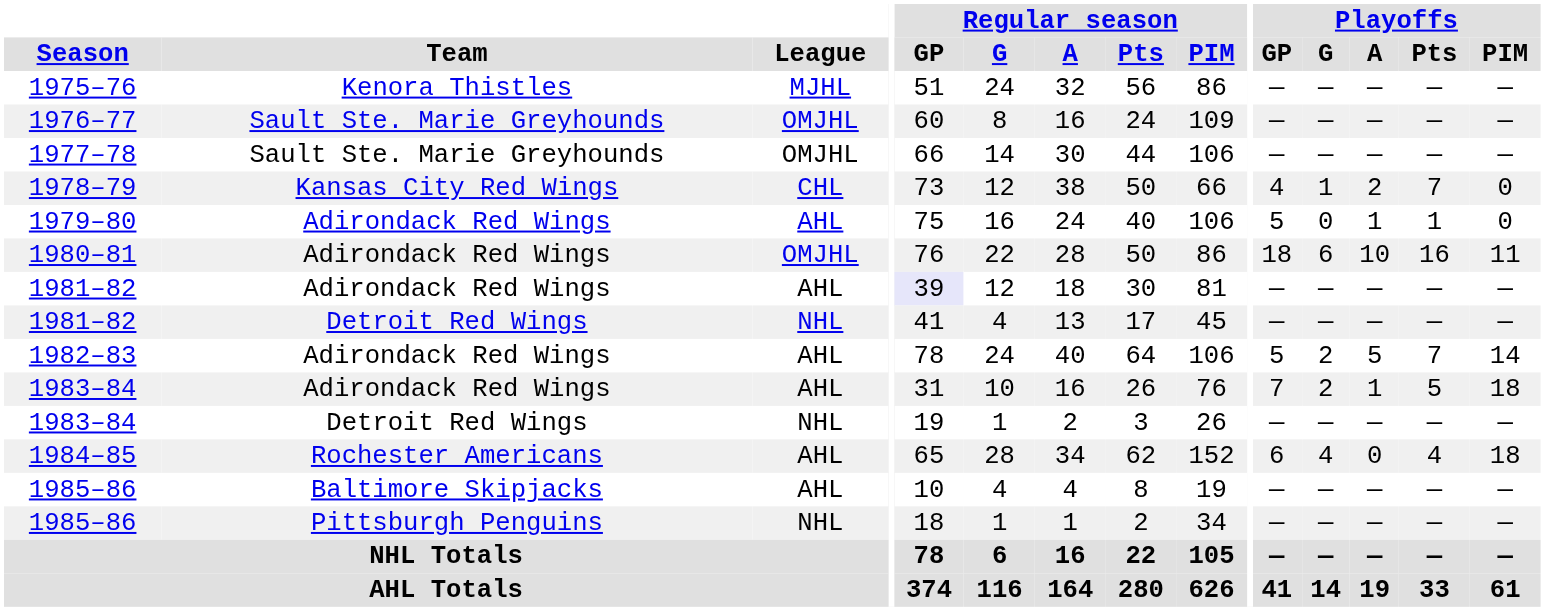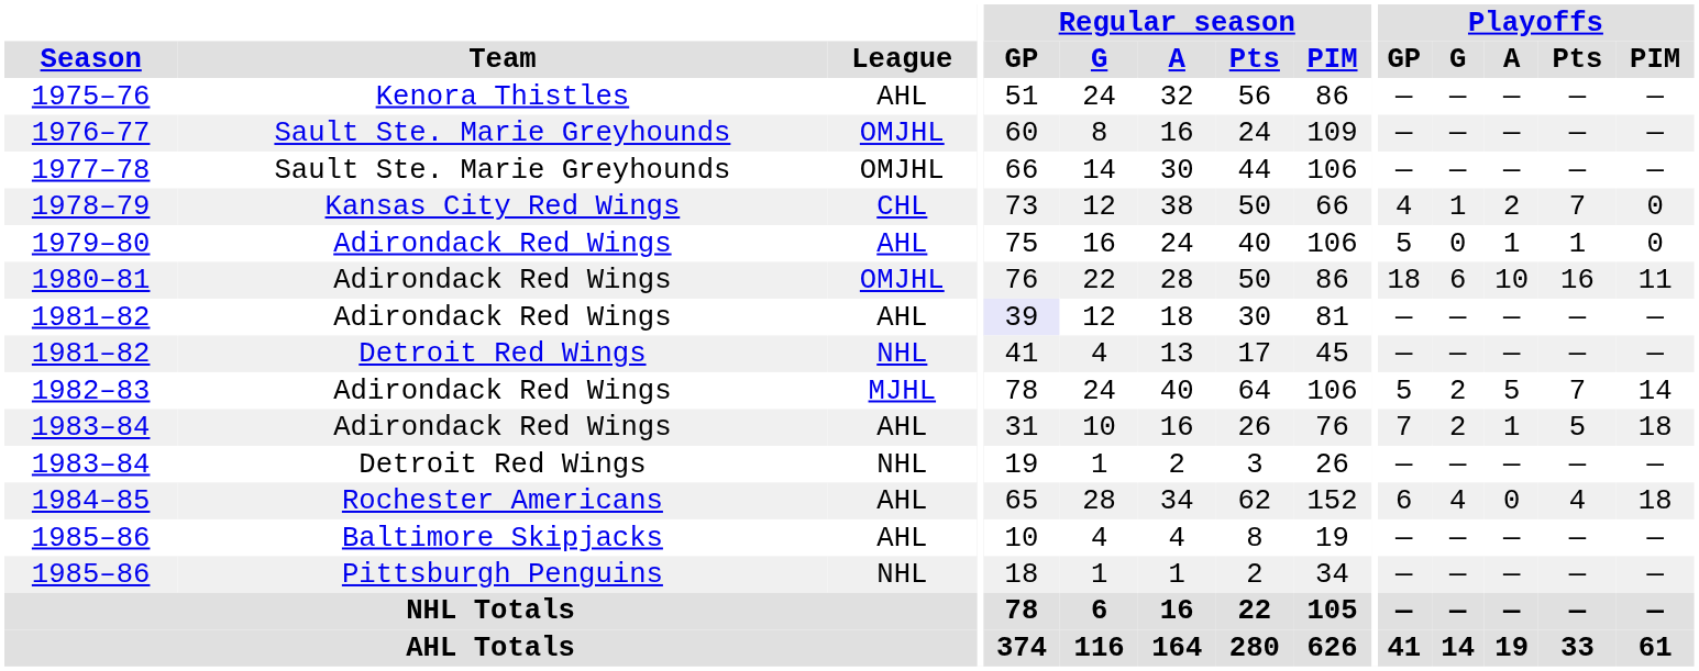1975–76 | League: MJHL -> AHL
1982–83 | League: AHL -> MJHL
